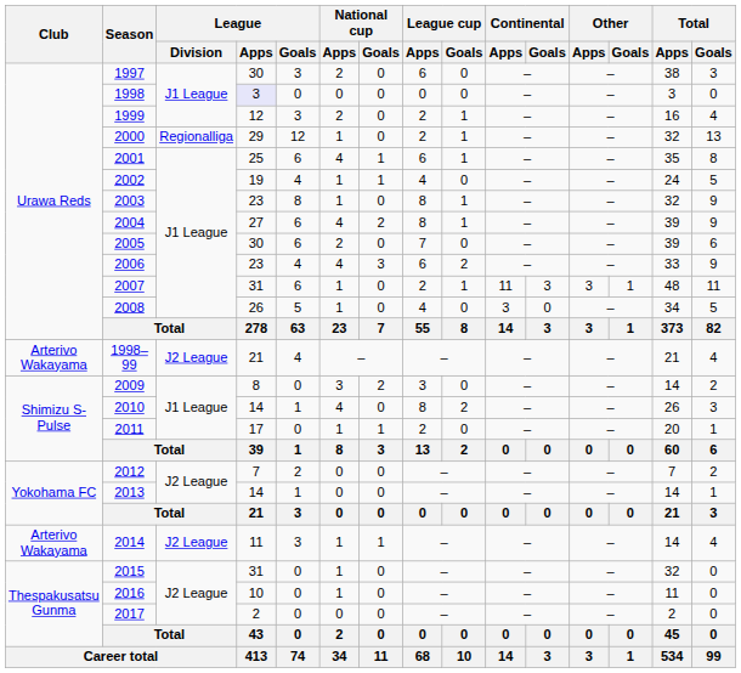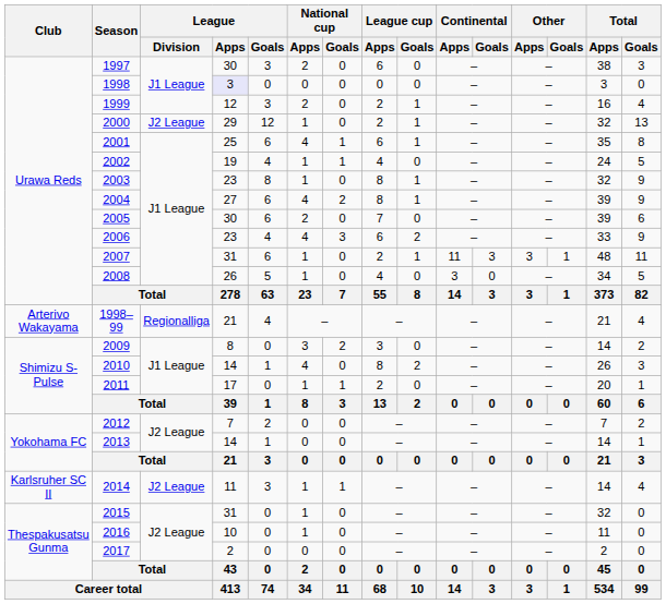2000 | League / Division: Regionalliga -> J2 League
1998–99 | League / Division: J2 League -> Regionalliga
2014 | Club: Arterivo Wakayama -> Karlsruher SC II
